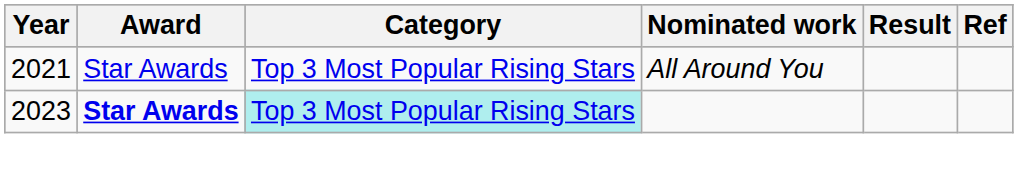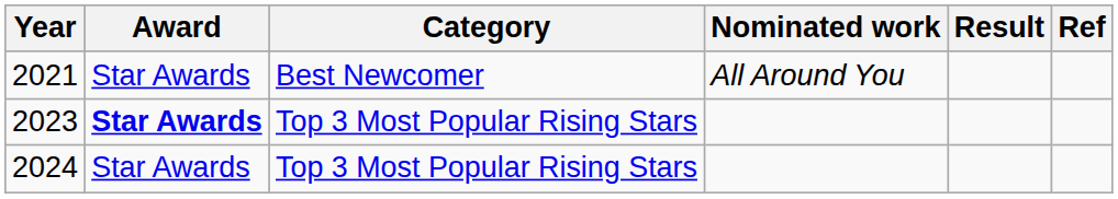2021 | Category: Top 3 Most Popular Rising Stars -> Best Newcomer
2023 | Category: paleturquoise background -> no background
+ row: 2024 | Star Awards | Top 3 Most Popular Rising Stars
